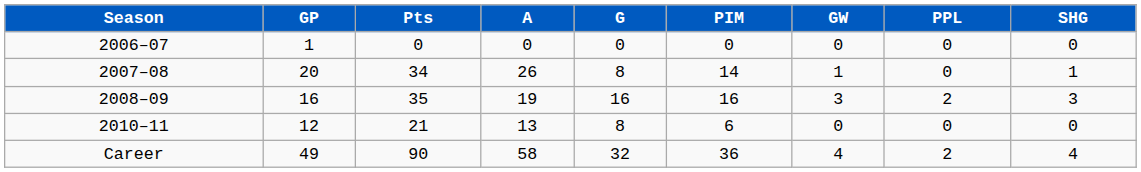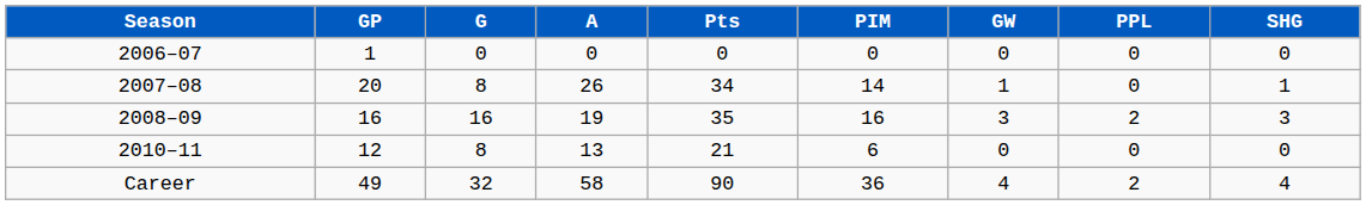columns swapped: G <-> Pts
